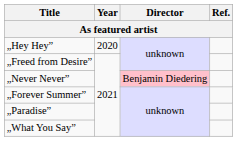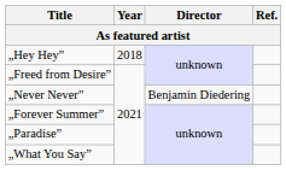„Hey Hey” | Year: 2020 -> 2018
„Never Never” | Director: pink background -> no background
